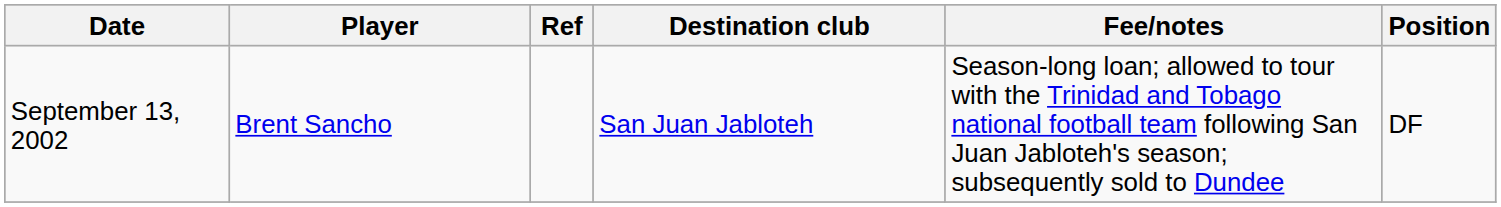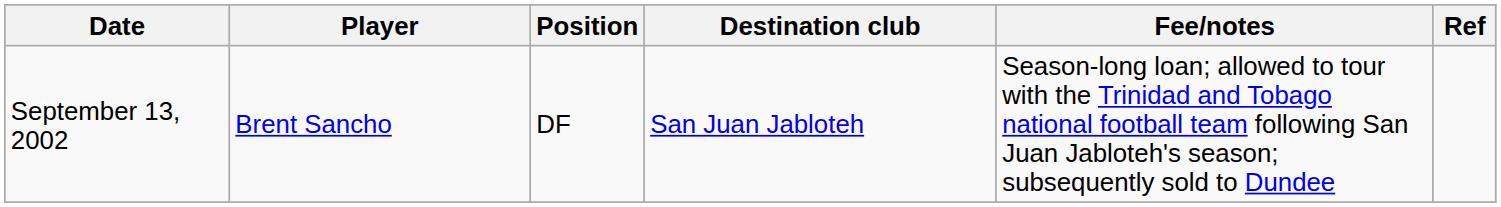columns swapped: Position <-> Ref
